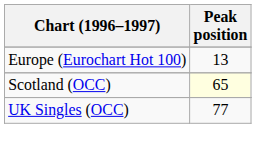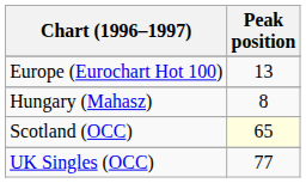+ row: Hungary (Mahasz) | 8
